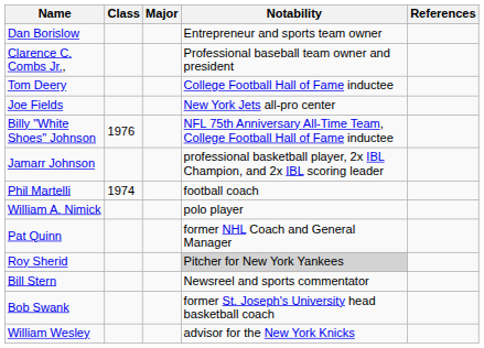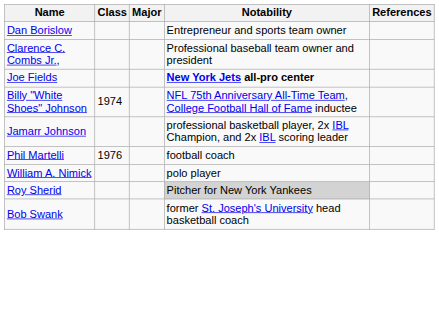- row: Tom Deery | College Football Hall of Fame inductee
Joe Fields | Notability: normal -> bold
Billy "White Shoes" Johnson | Class: 1976 -> 1974
Phil Martelli | Class: 1974 -> 1976
- row: Pat Quinn | former NHL Coach and General Manager
- row: Bill Stern | Newsreel and sports commentator
- row: William Wesley | advisor for the New York Knicks
